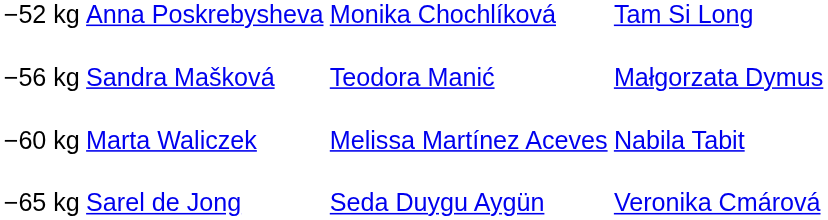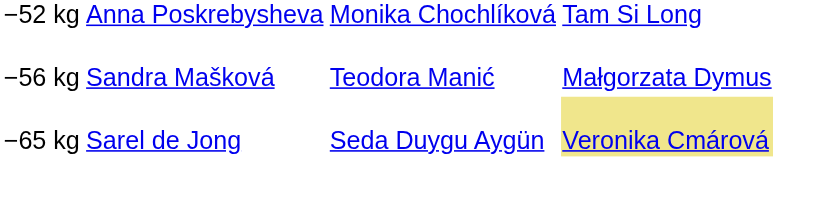- row: −60 kg | Marta Waliczek | Melissa Martínez Aceves | Nabila Tabit
−65 kg | column 4: no background -> khaki background
